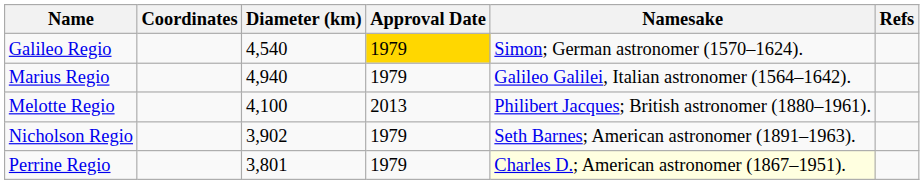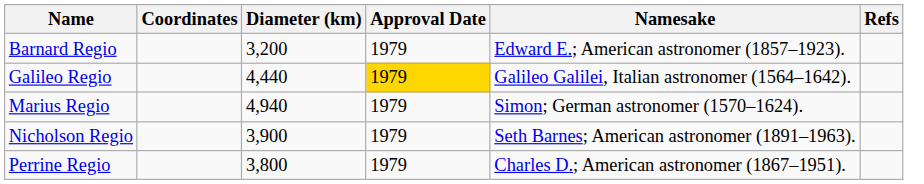+ row: Barnard Regio | 3,200 | 1979 | Edward E.; American astronomer (1857–1923).
Galileo Regio | Diameter (km): 4,540 -> 4,440
Galileo Regio | Namesake: Simon; German astronomer (1570–1624). -> Galileo Galilei, Italian astronomer (1564–1642).
Marius Regio | Namesake: Galileo Galilei, Italian astronomer (1564–1642). -> Simon; German astronomer (1570–1624).
- row: Melotte Regio | 4,100 | 2013 | Philibert Jacques; British astronomer (1880–1961).
Nicholson Regio | Diameter (km): 3,902 -> 3,900
Perrine Regio | Diameter (km): 3,801 -> 3,800
Perrine Regio | Namesake: lightyellow background -> no background
